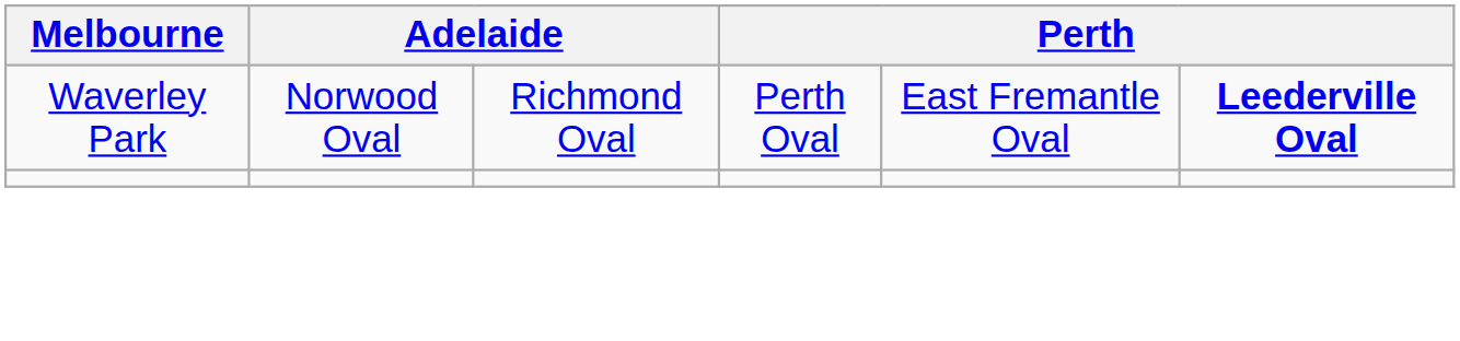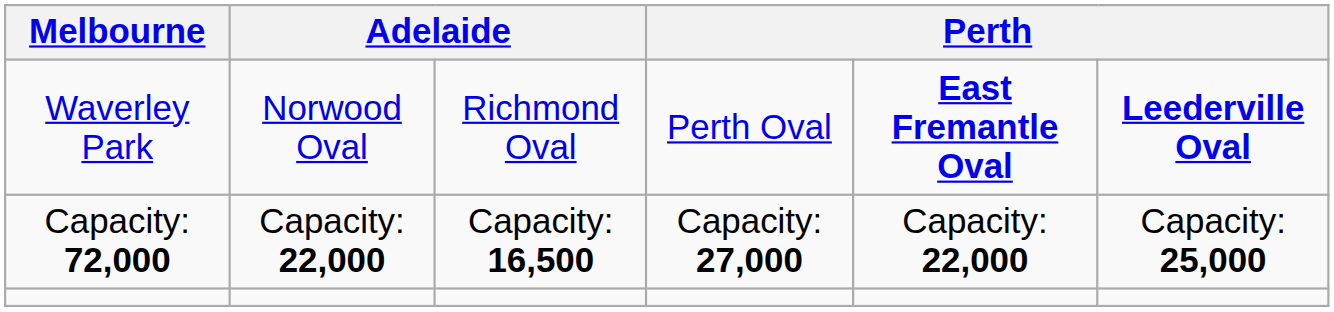Waverley Park | column 5: normal -> bold
+ row: Capacity: 72,000 | Capacity: 22,000 | Capacity: 16,500 | Capacity: 27,000 | Capacity: 22,000 | Capacity: 25,000
